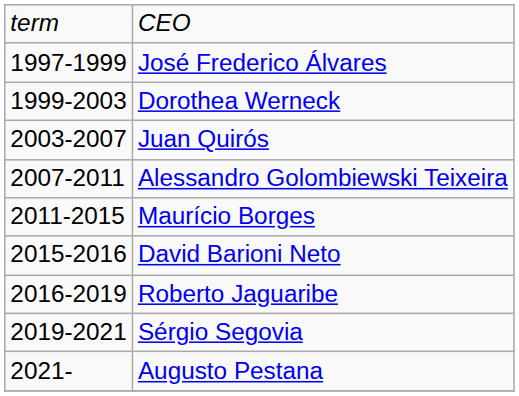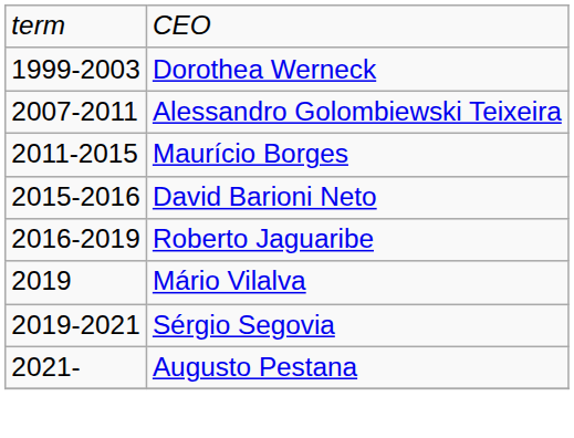- row: 1997-1999 | José Frederico Álvares
- row: 2003-2007 | Juan Quirós
+ row: 2019 | Mário Vilalva
